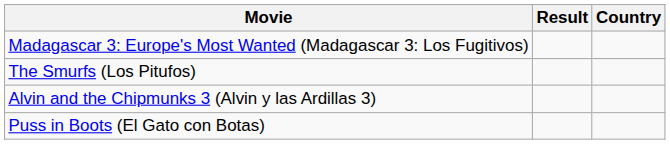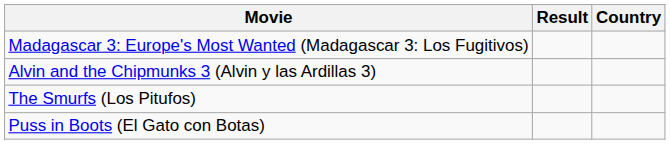rows swapped: Alvin and the Chipmunks 3 (Alvin y las Ardillas 3) <-> The Smurfs (Los Pitufos)
